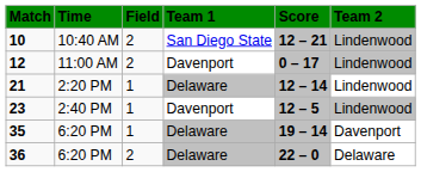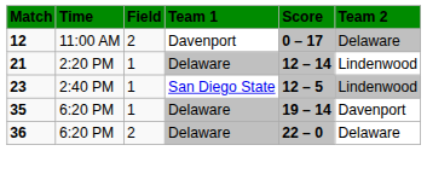- row: 10 | 10:40 AM | 2 | San Diego State | 12 – 21 | Lindenwood
12 | Team 2: Lindenwood -> Delaware
23 | Team 1: Davenport -> San Diego State
